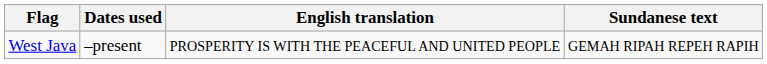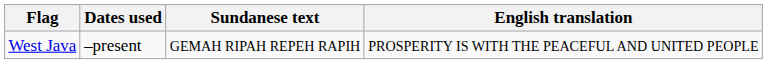columns swapped: Sundanese text <-> English translation
